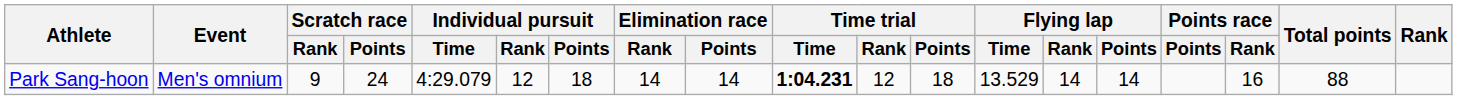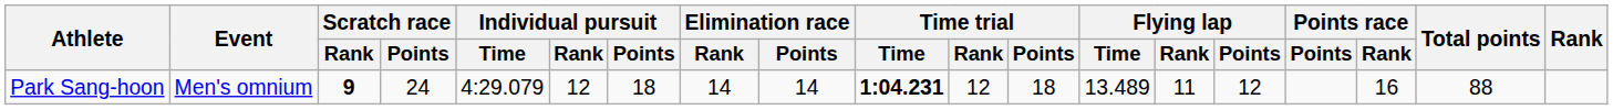Park Sang-hoon | Scratch race / Rank: normal -> bold
Park Sang-hoon | Flying lap / Time: 13.529 -> 13.489
Park Sang-hoon | Flying lap / Rank: 14 -> 11
Park Sang-hoon | Flying lap / Points: 14 -> 12
